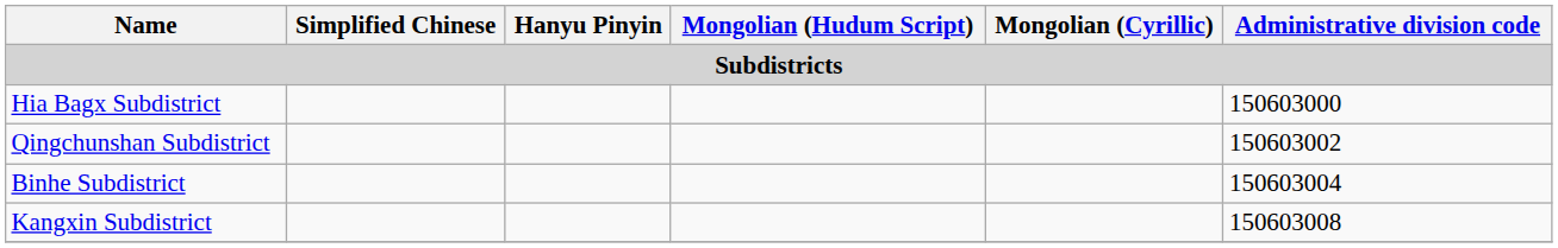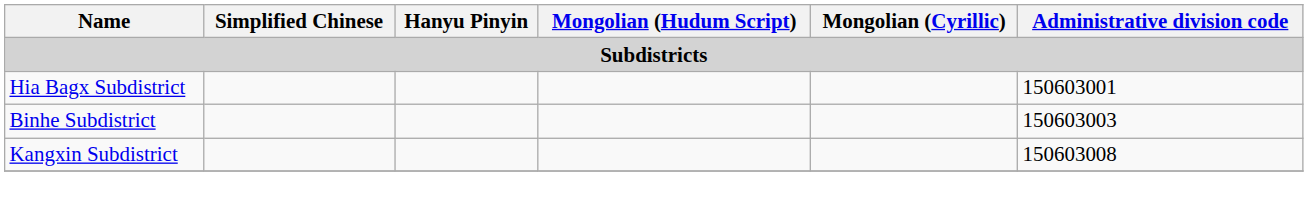Hia Bagx Subdistrict | Administrative division code: 150603000 -> 150603001
- row: Qingchunshan Subdistrict | 150603002
Binhe Subdistrict | Administrative division code: 150603004 -> 150603003
